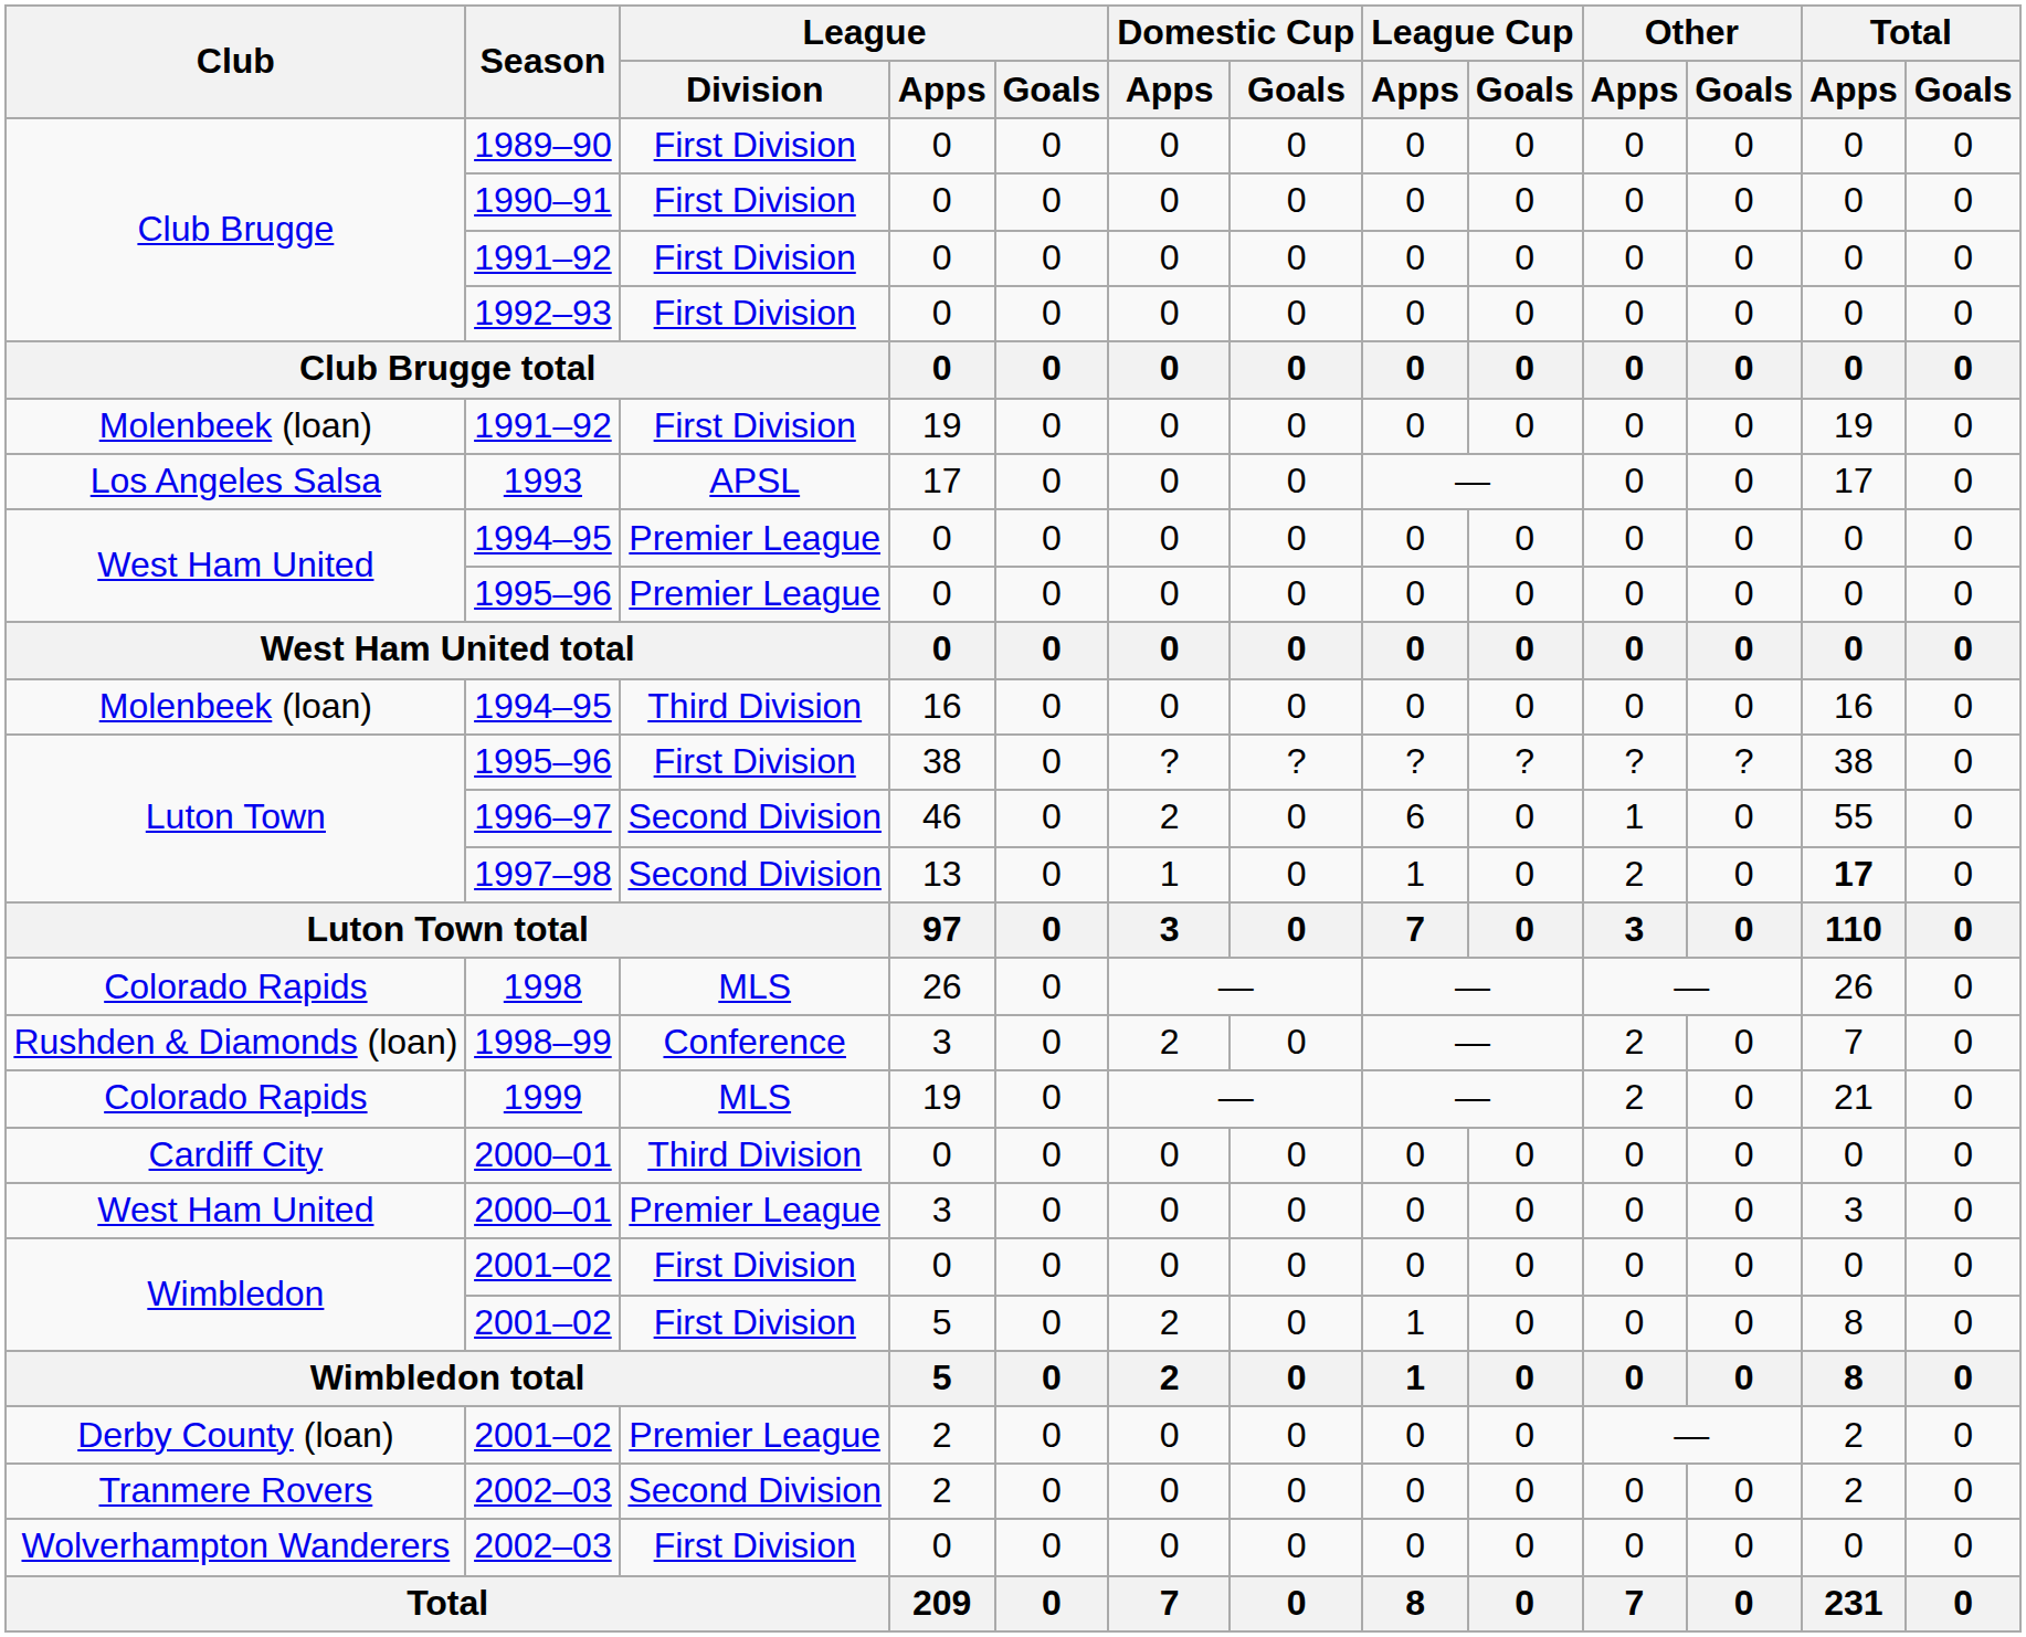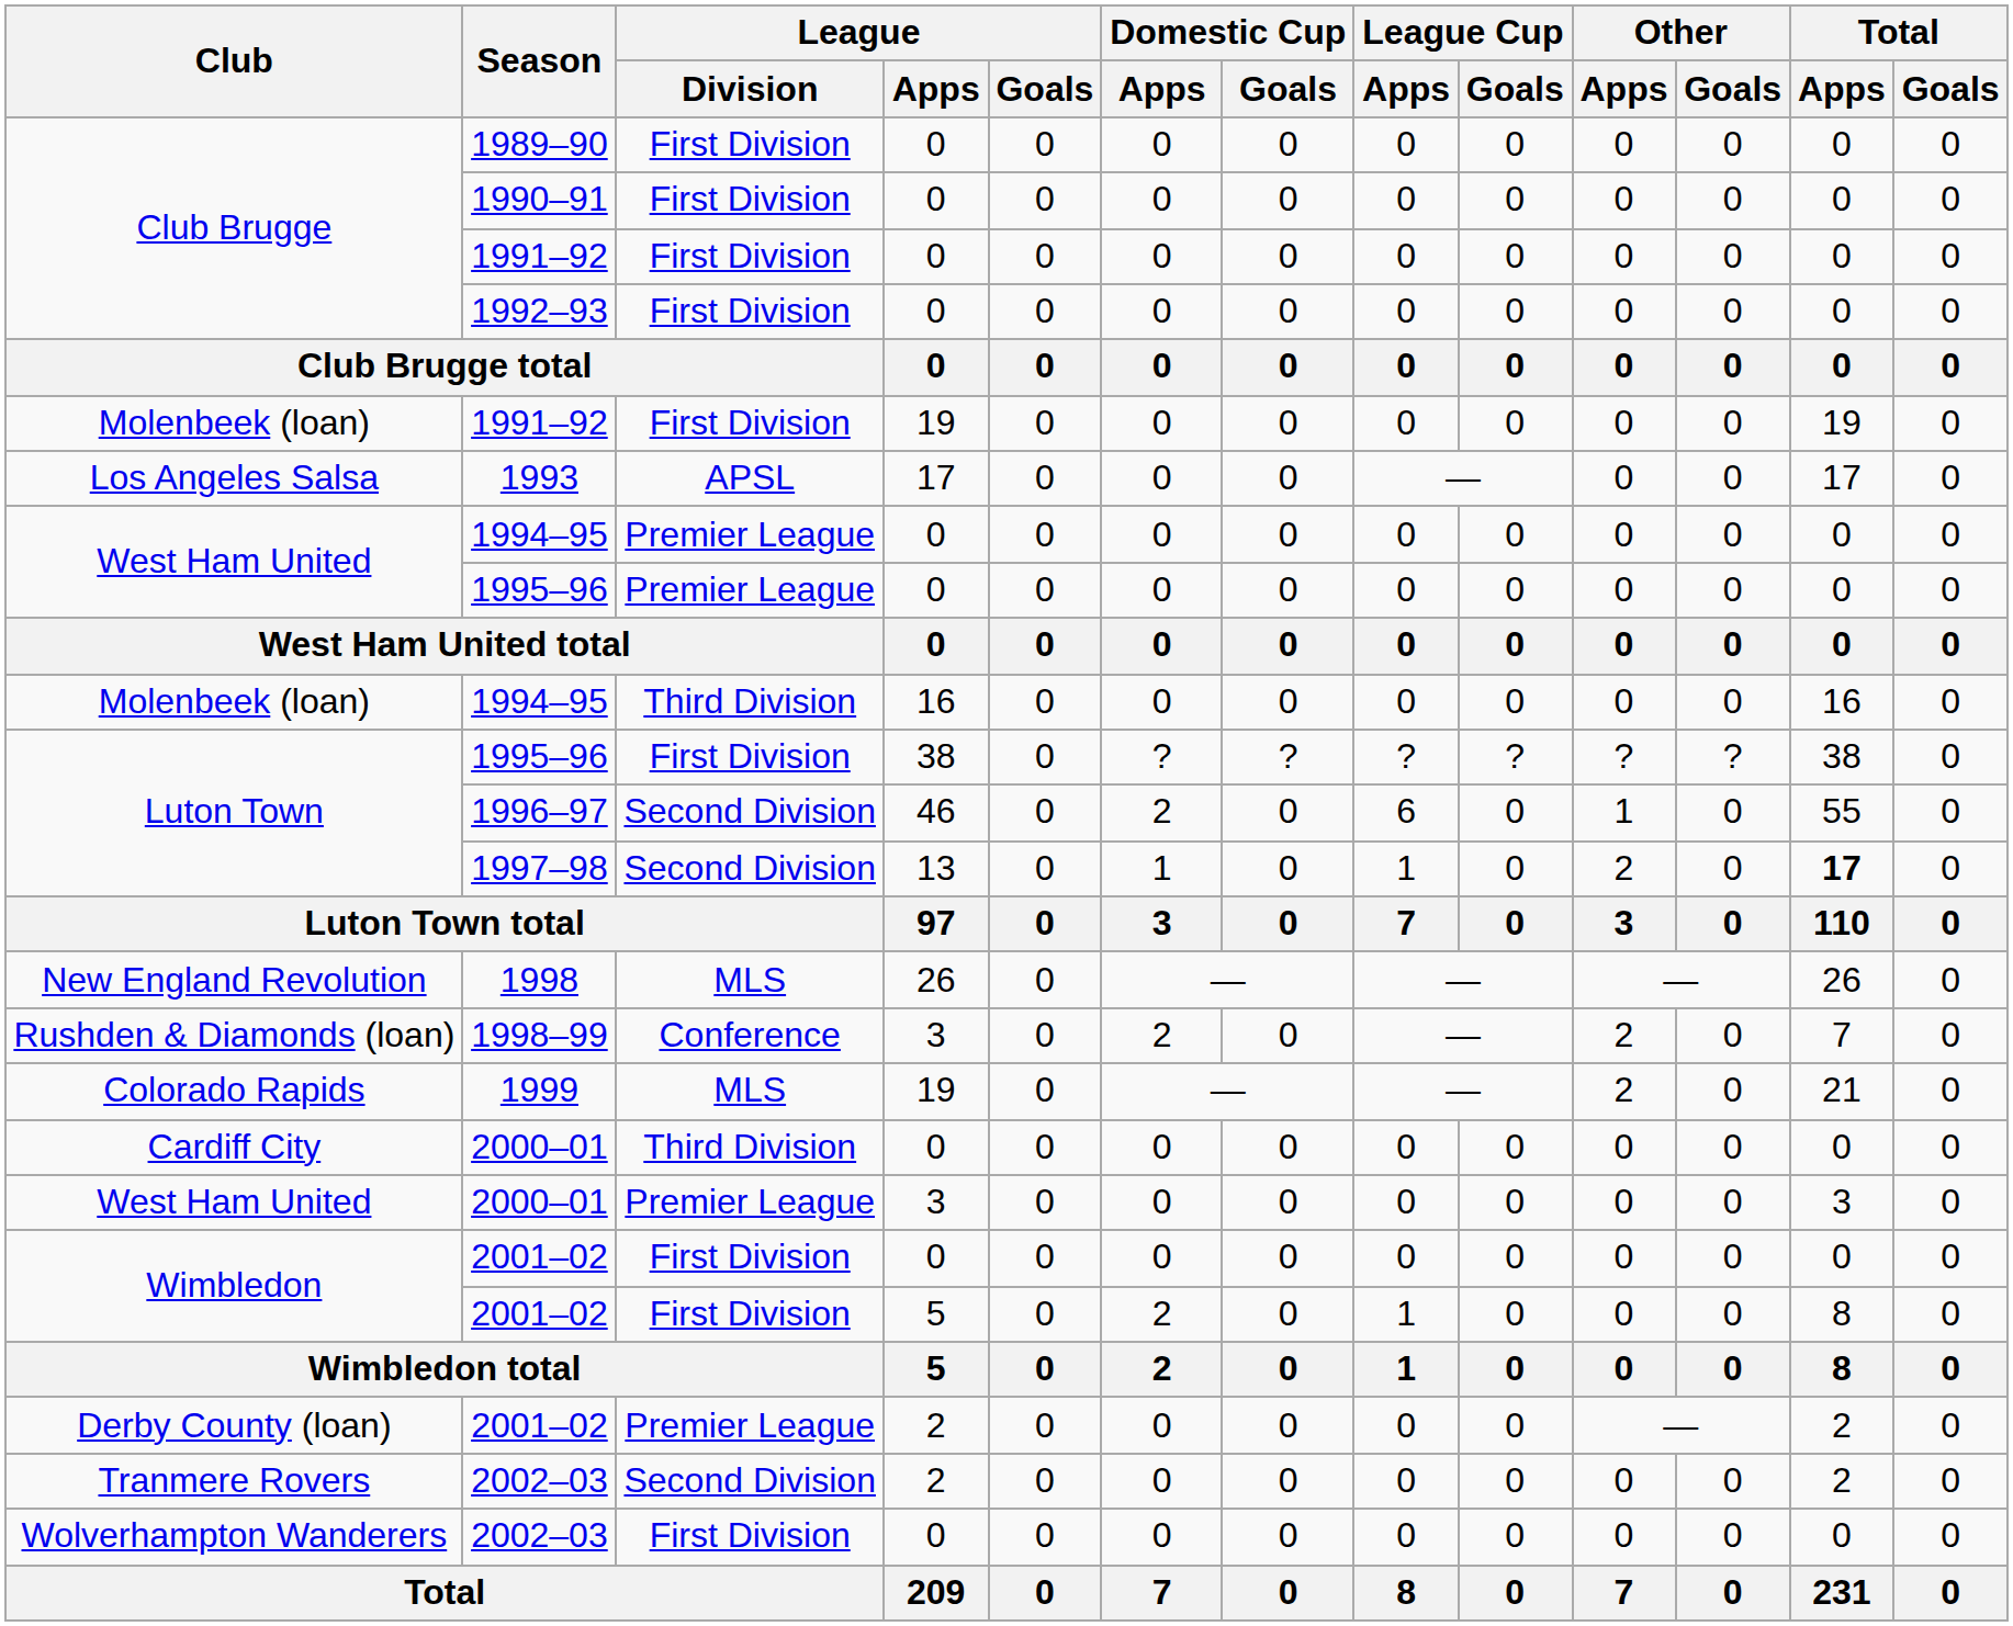1998 | Club: Colorado Rapids -> New England Revolution
